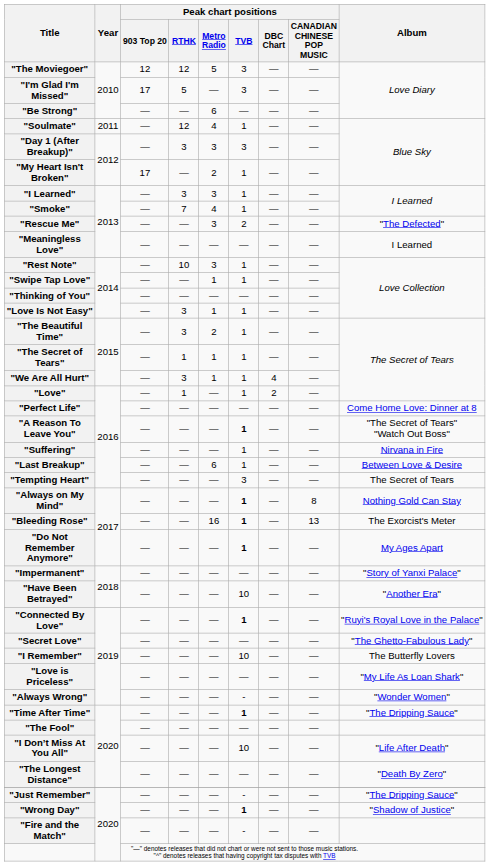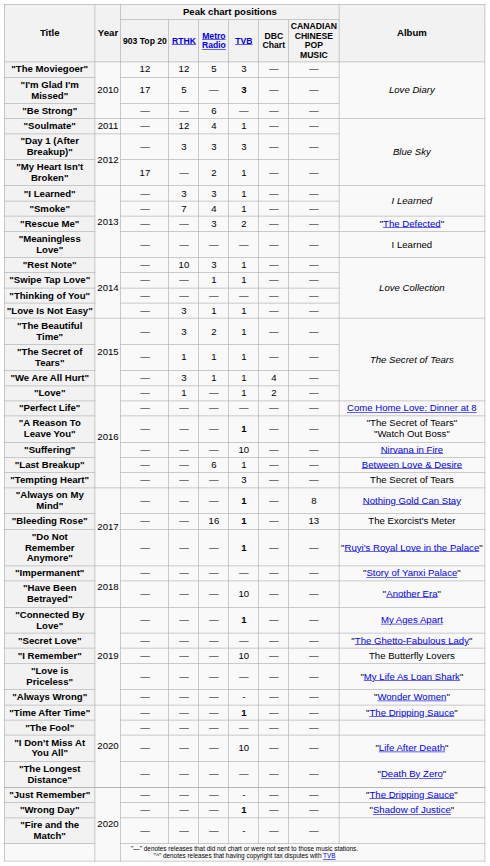"I'm Glad I'm Missed" | Peak chart positions / TVB: normal -> bold
"Suffering" | Peak chart positions / TVB: 1 -> 10
"Do Not Remember Anymore" | Album: My Ages Apart -> "Ruyi's Royal Love in the Palace"
"Connected By Love" | Album: "Ruyi's Royal Love in the Palace" -> My Ages Apart
